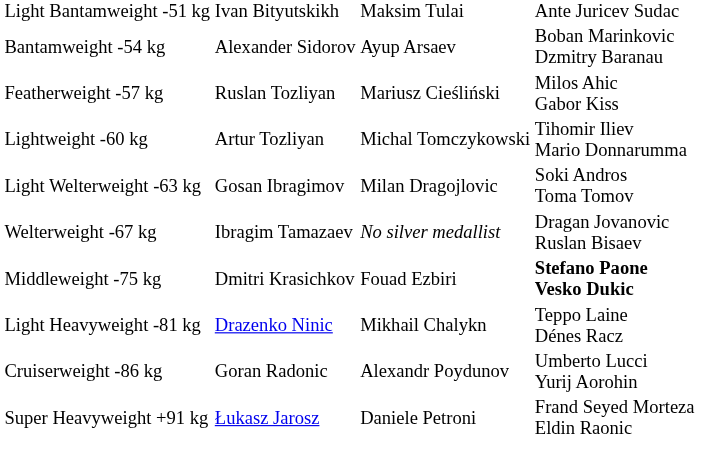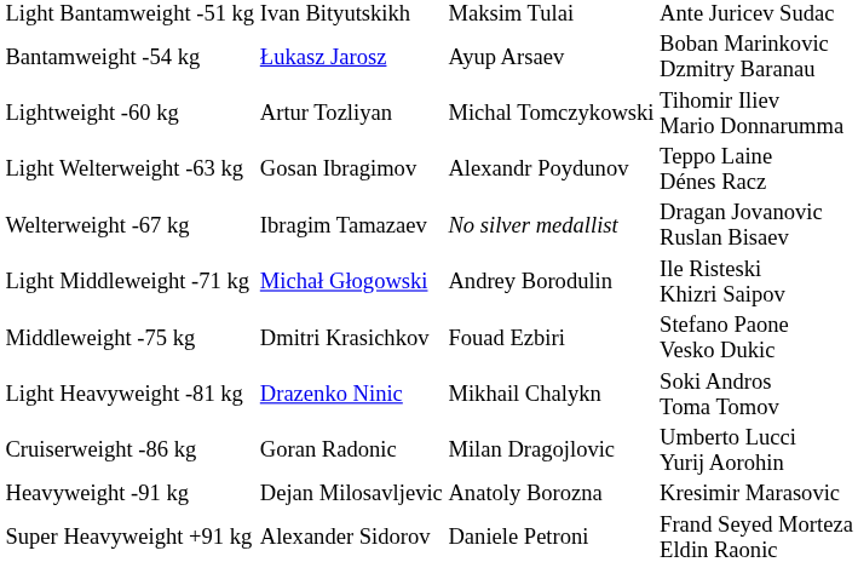Bantamweight -54 kg | column 2: Alexander Sidorov -> Łukasz Jarosz
- row: Featherweight -57 kg | Ruslan Tozliyan | Mariusz Cieśliński | Milos Ahic Gabor Kiss
Light Welterweight -63 kg | column 3: Milan Dragojlovic -> Alexandr Poydunov
Light Welterweight -63 kg | column 4: Soki Andros Toma Tomov -> Teppo Laine Dénes Racz
+ row: Light Middleweight -71 kg | Michał Głogowski | Andrey Borodulin | Ile Risteski Khizri Saipov
Middleweight -75 kg | column 4: bold -> normal
Light Heavyweight -81 kg | column 4: Teppo Laine Dénes Racz -> Soki Andros Toma Tomov
Cruiserweight -86 kg | column 3: Alexandr Poydunov -> Milan Dragojlovic
+ row: Heavyweight -91 kg | Dejan Milosavljevic | Anatoly Borozna | Kresimir Marasovic
Super Heavyweight +91 kg | column 2: Łukasz Jarosz -> Alexander Sidorov
